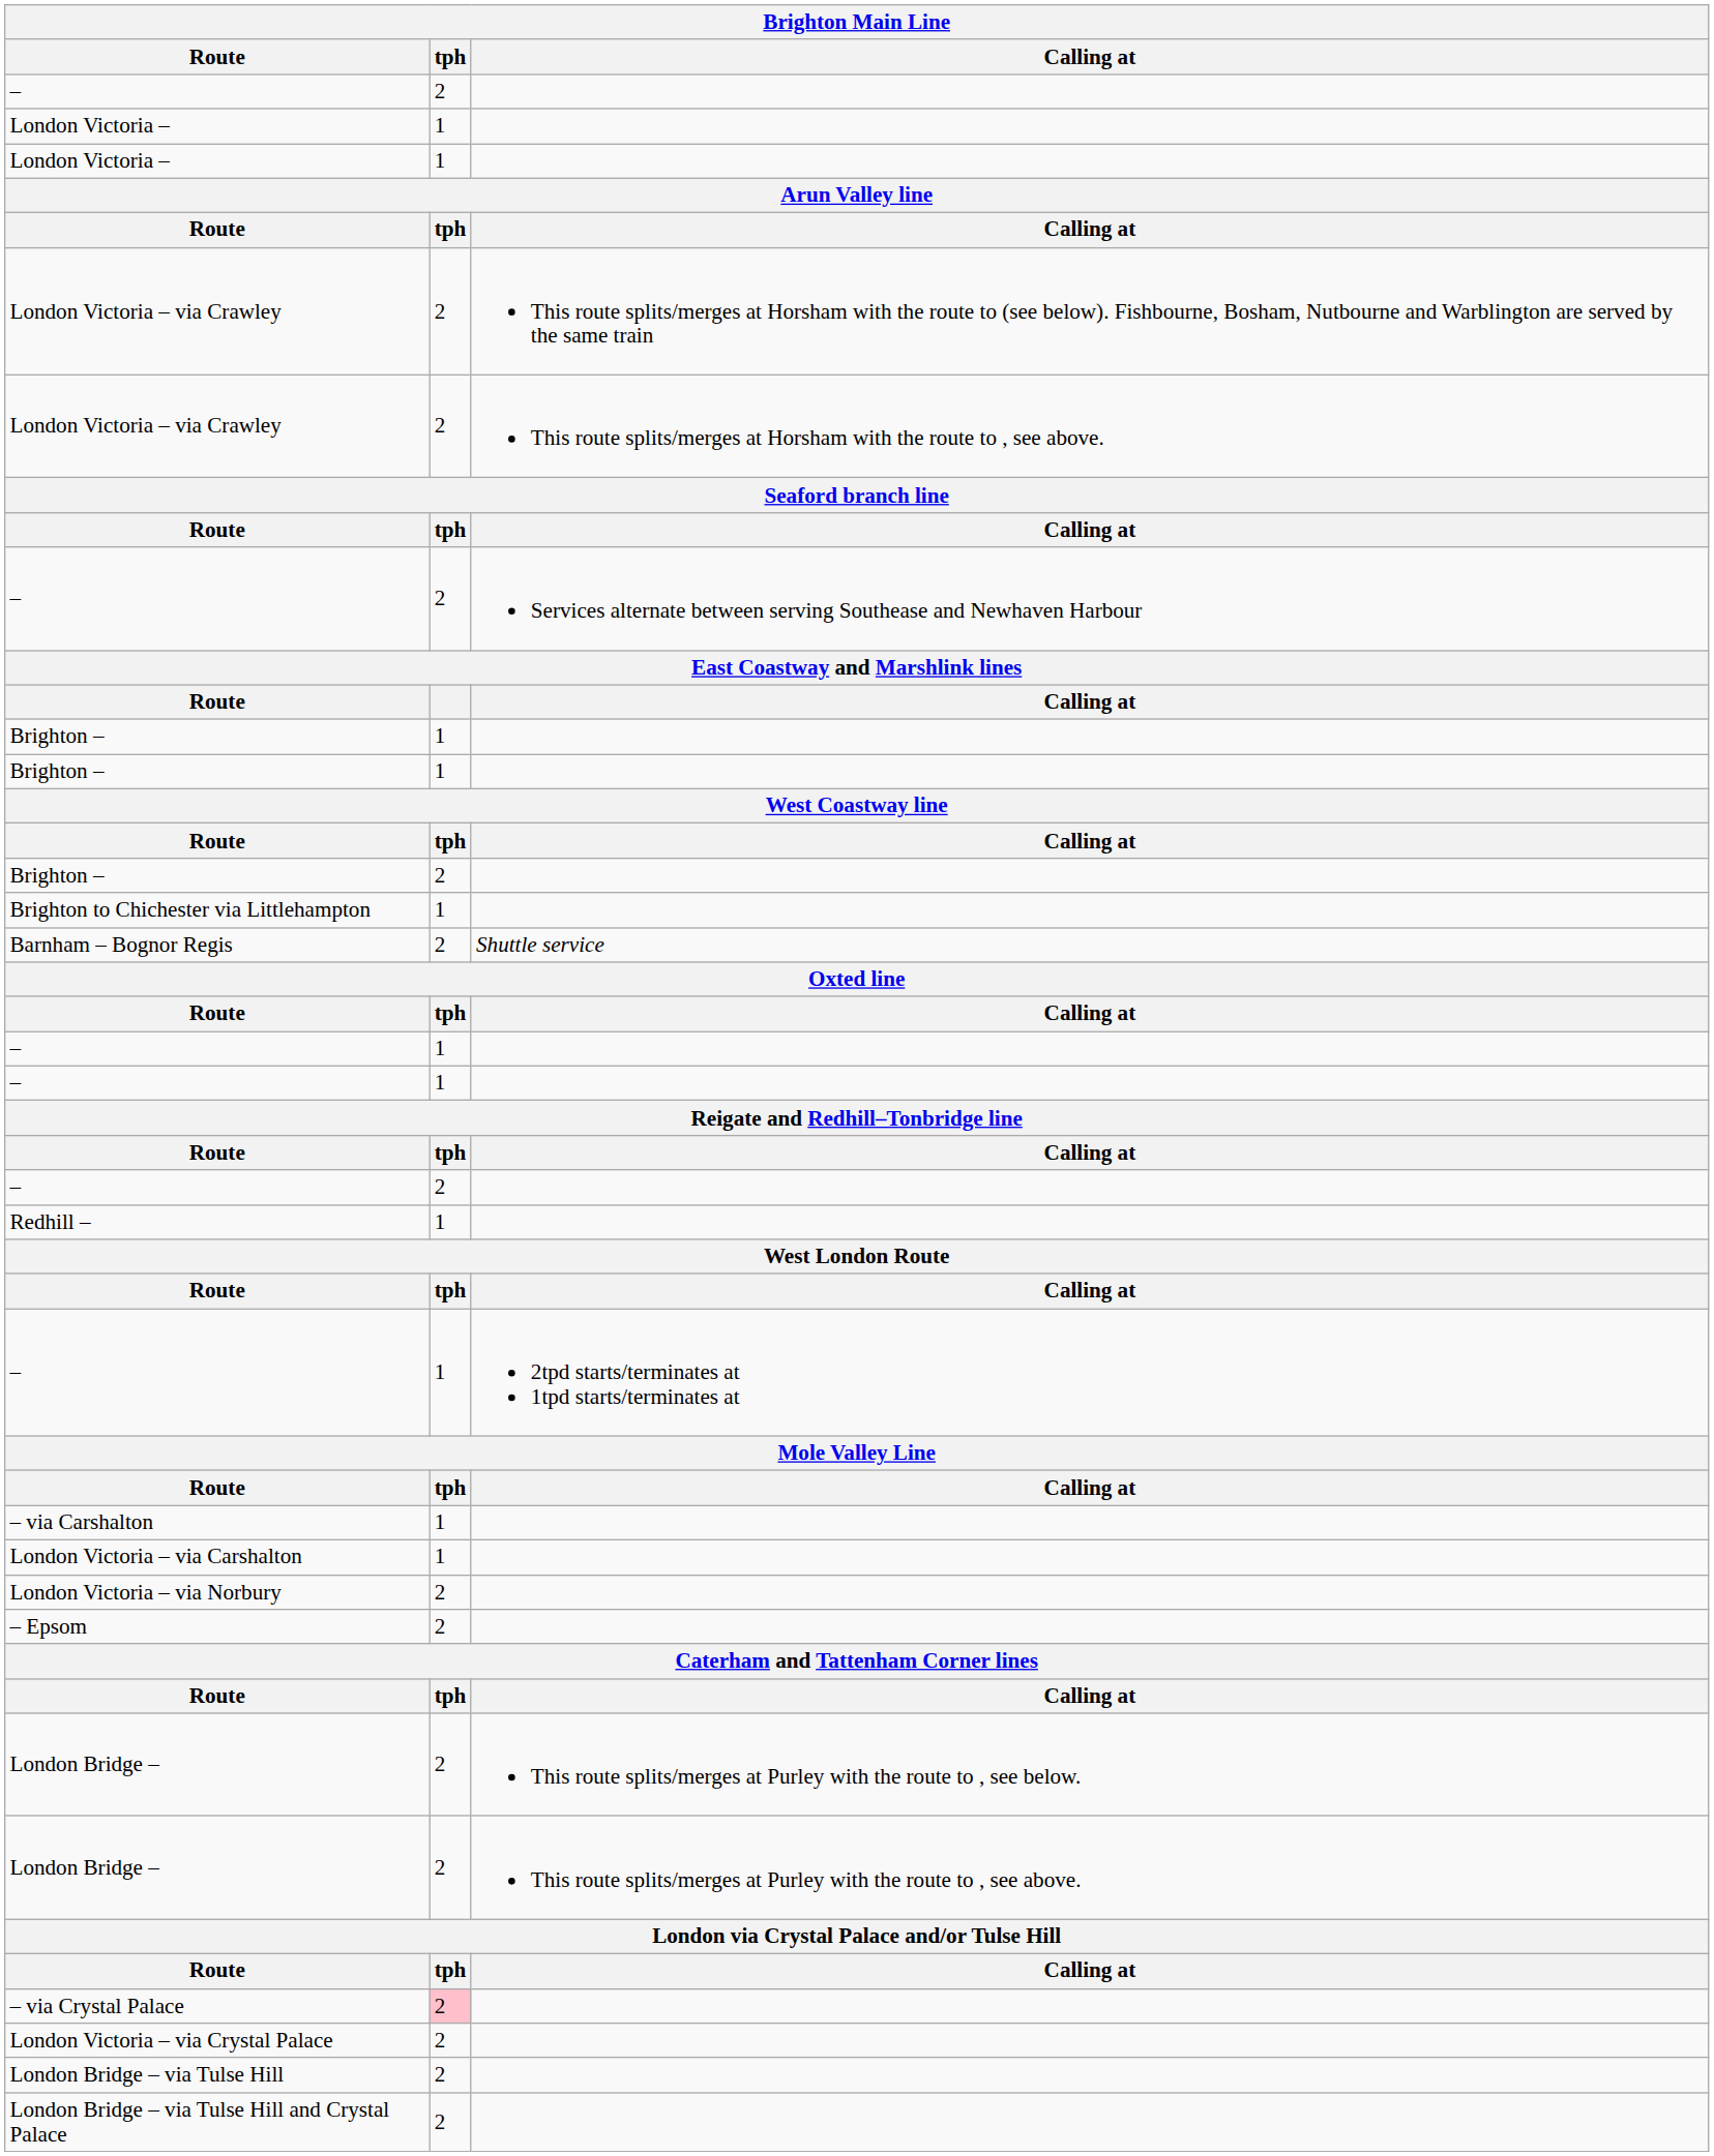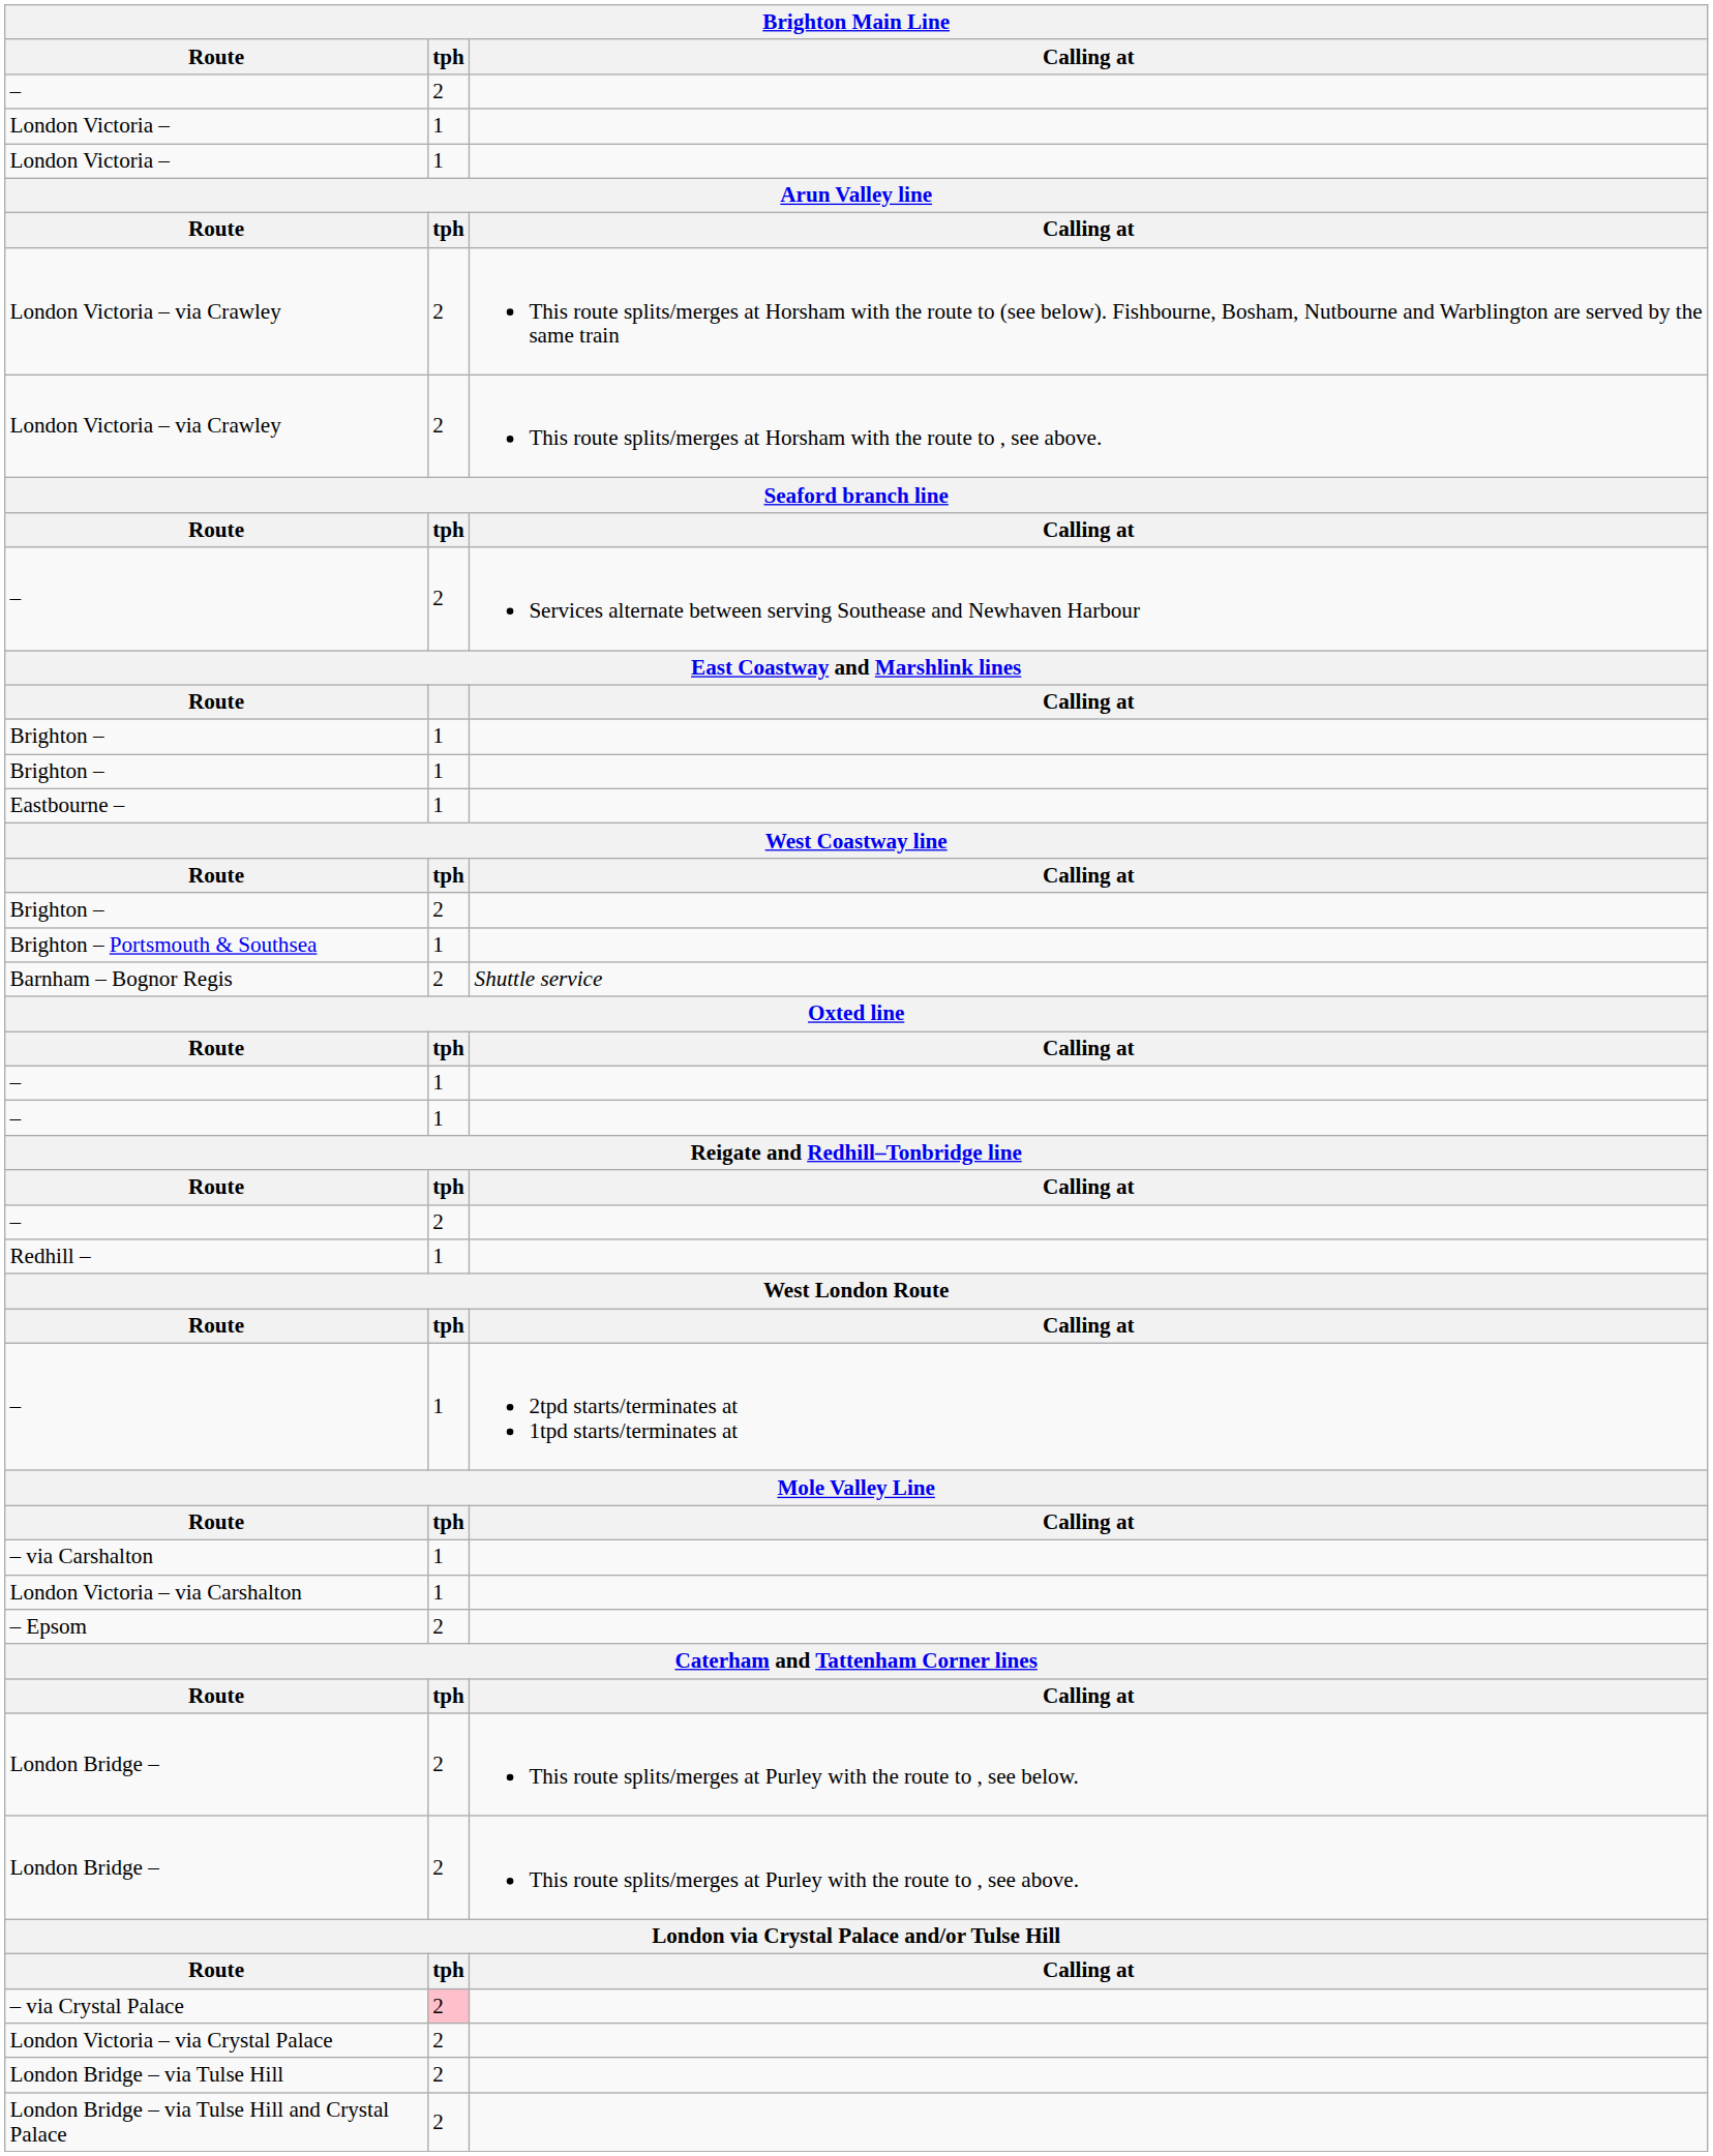+ row: Eastbourne – | 1
+ row: Brighton – Portsmouth & Southsea | 1
- row: Brighton to Chichester via Littlehampton | 1
- row: London Victoria – via Norbury | 2
